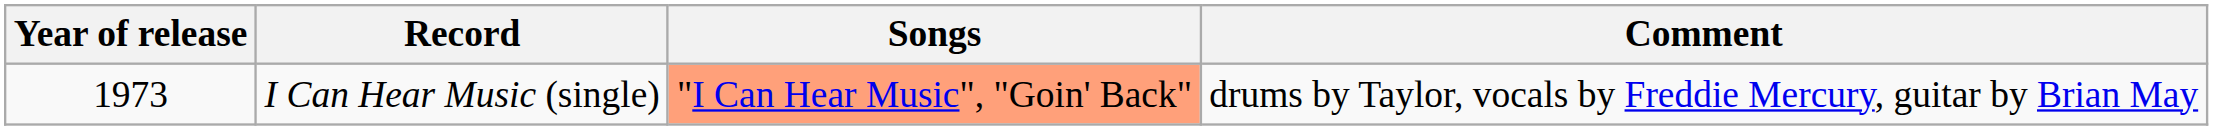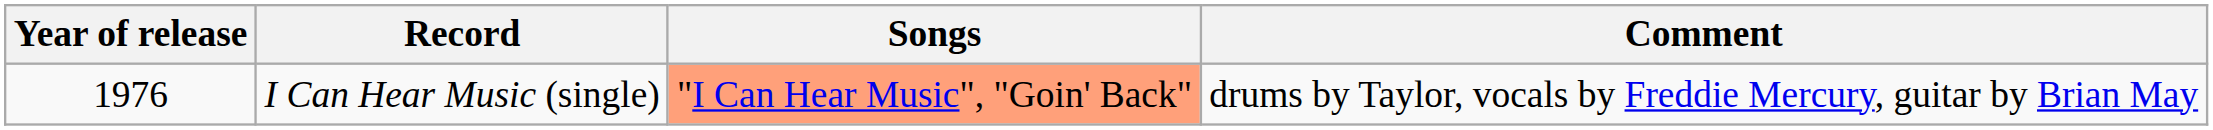I Can Hear Music (single) | Year of release: 1973 -> 1976
